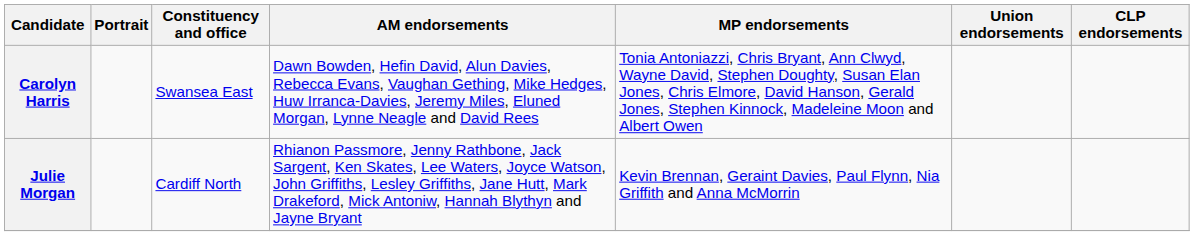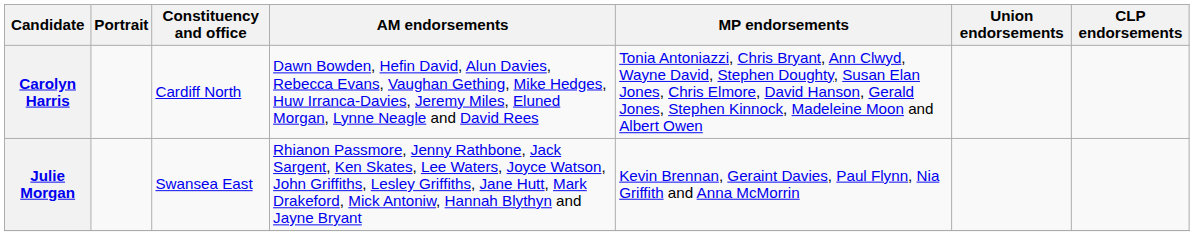Carolyn Harris | Constituency and office: Swansea East -> Cardiff North
Julie Morgan | Constituency and office: Cardiff North -> Swansea East
